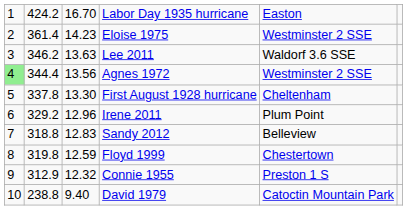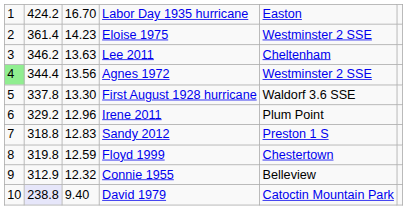Lee 2011 | column 5: Waldorf 3.6 SSE -> Cheltenham
First August 1928 hurricane | column 5: Cheltenham -> Waldorf 3.6 SSE
Sandy 2012 | column 5: Belleview -> Preston 1 S
Connie 1955 | column 5: Preston 1 S -> Belleview
David 1979 | column 2: no background -> lavender background
